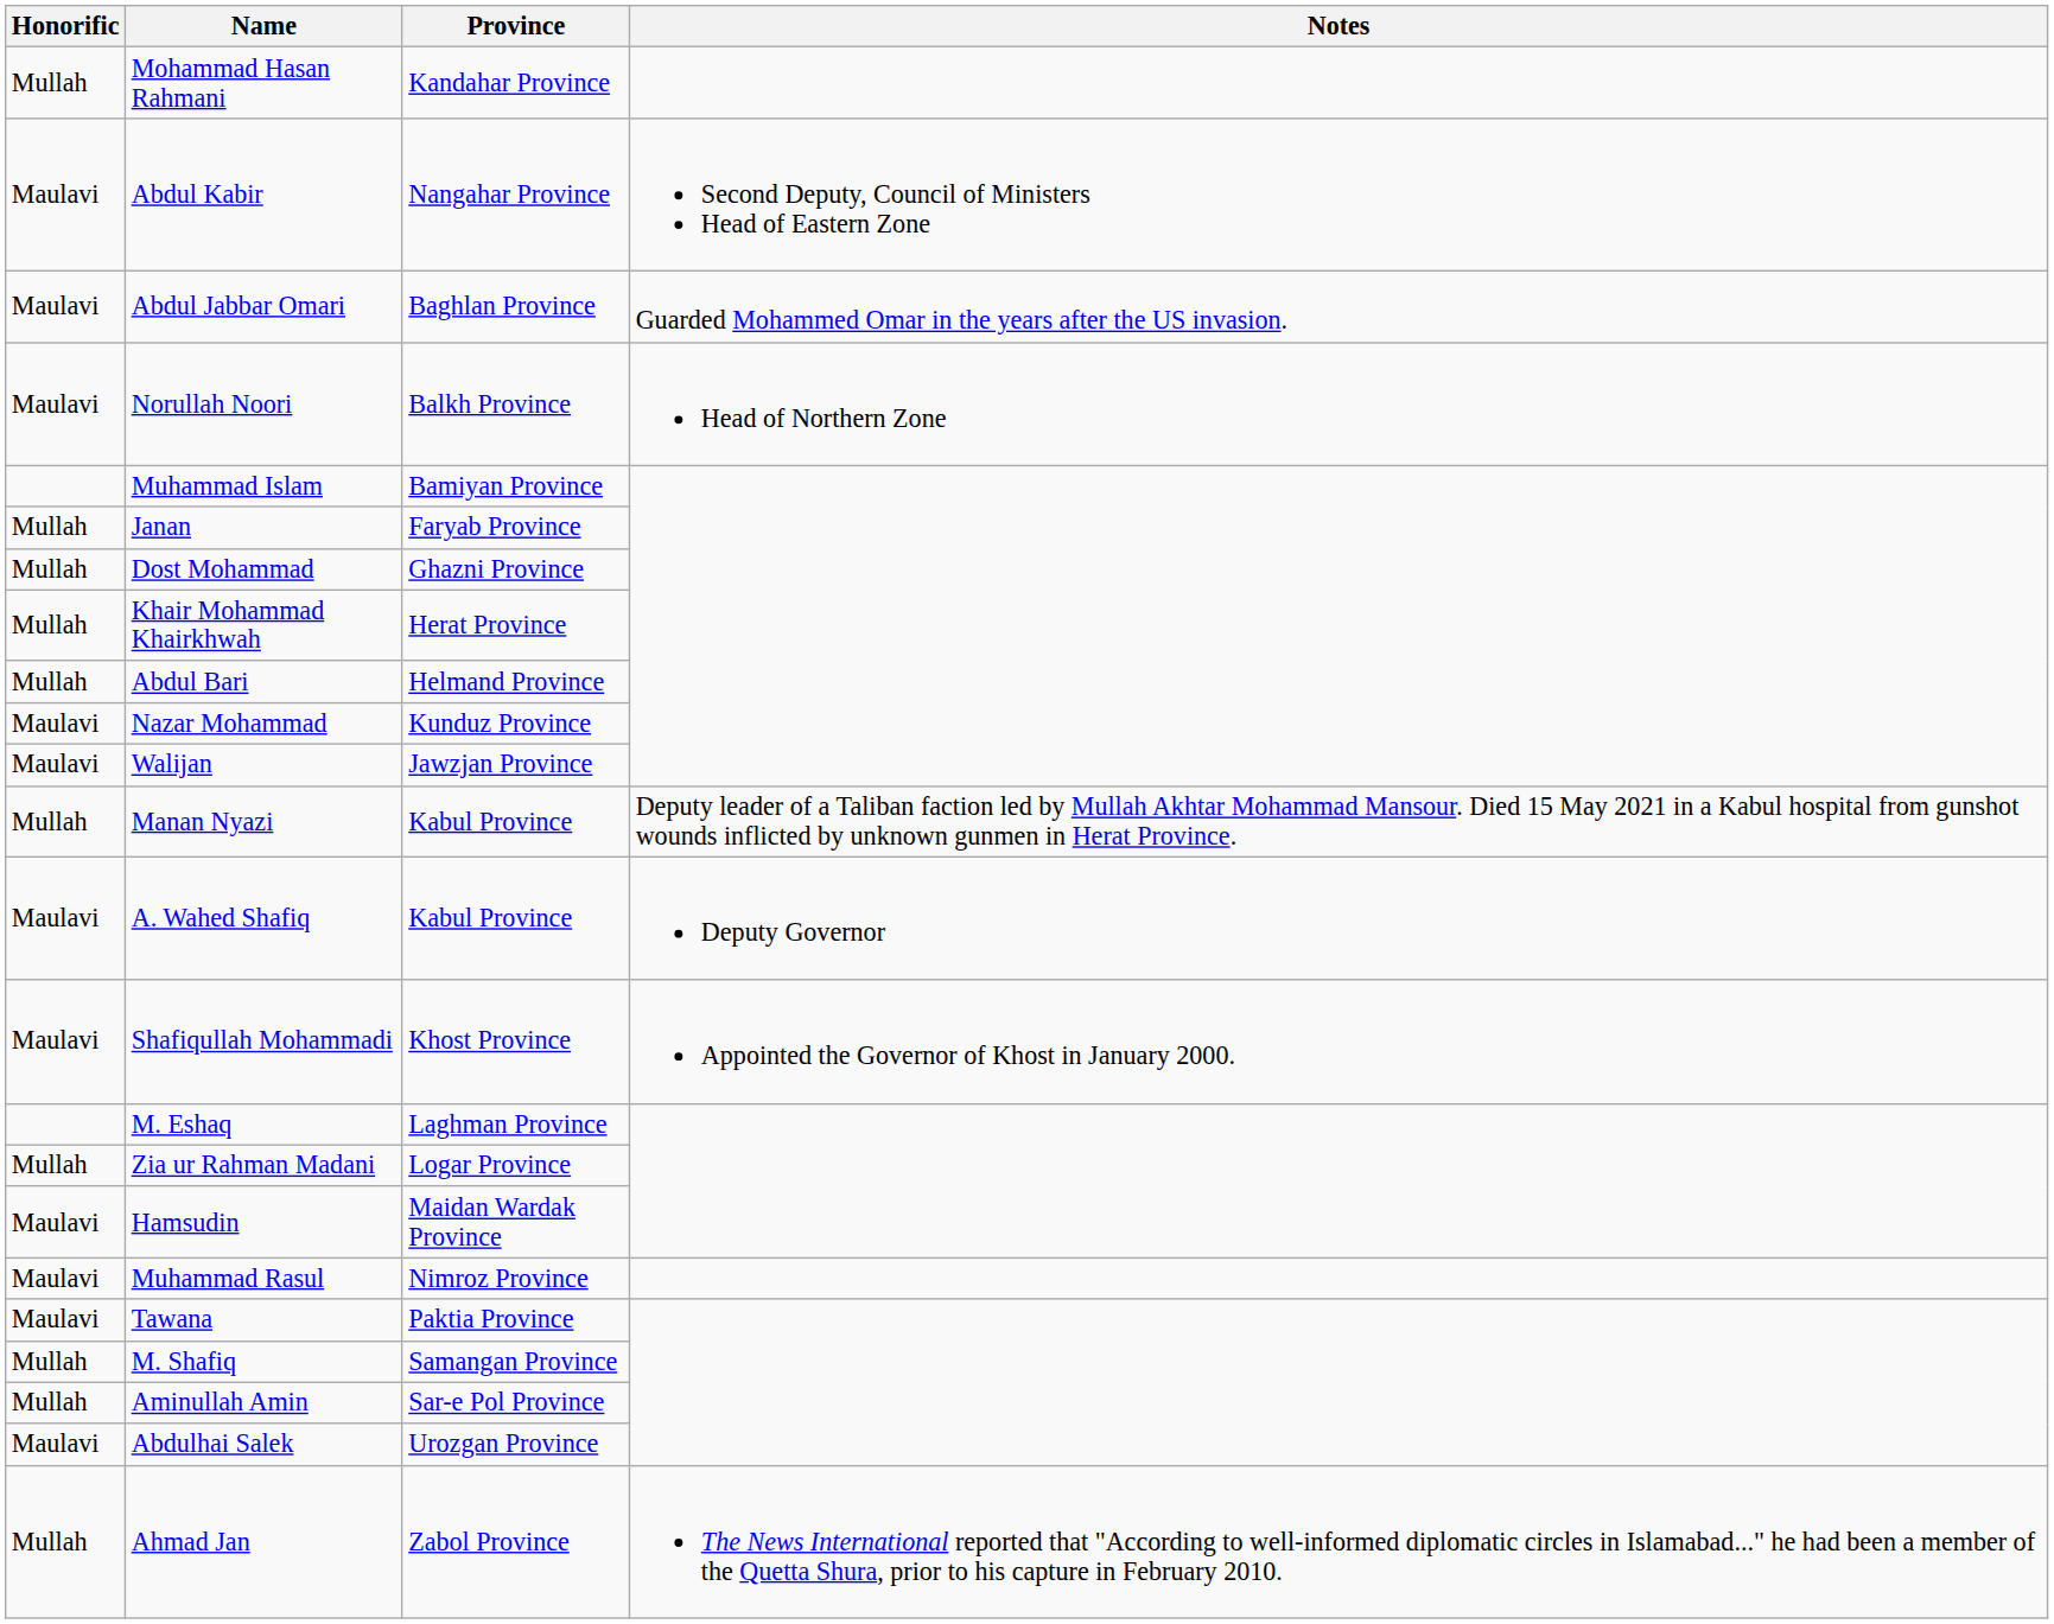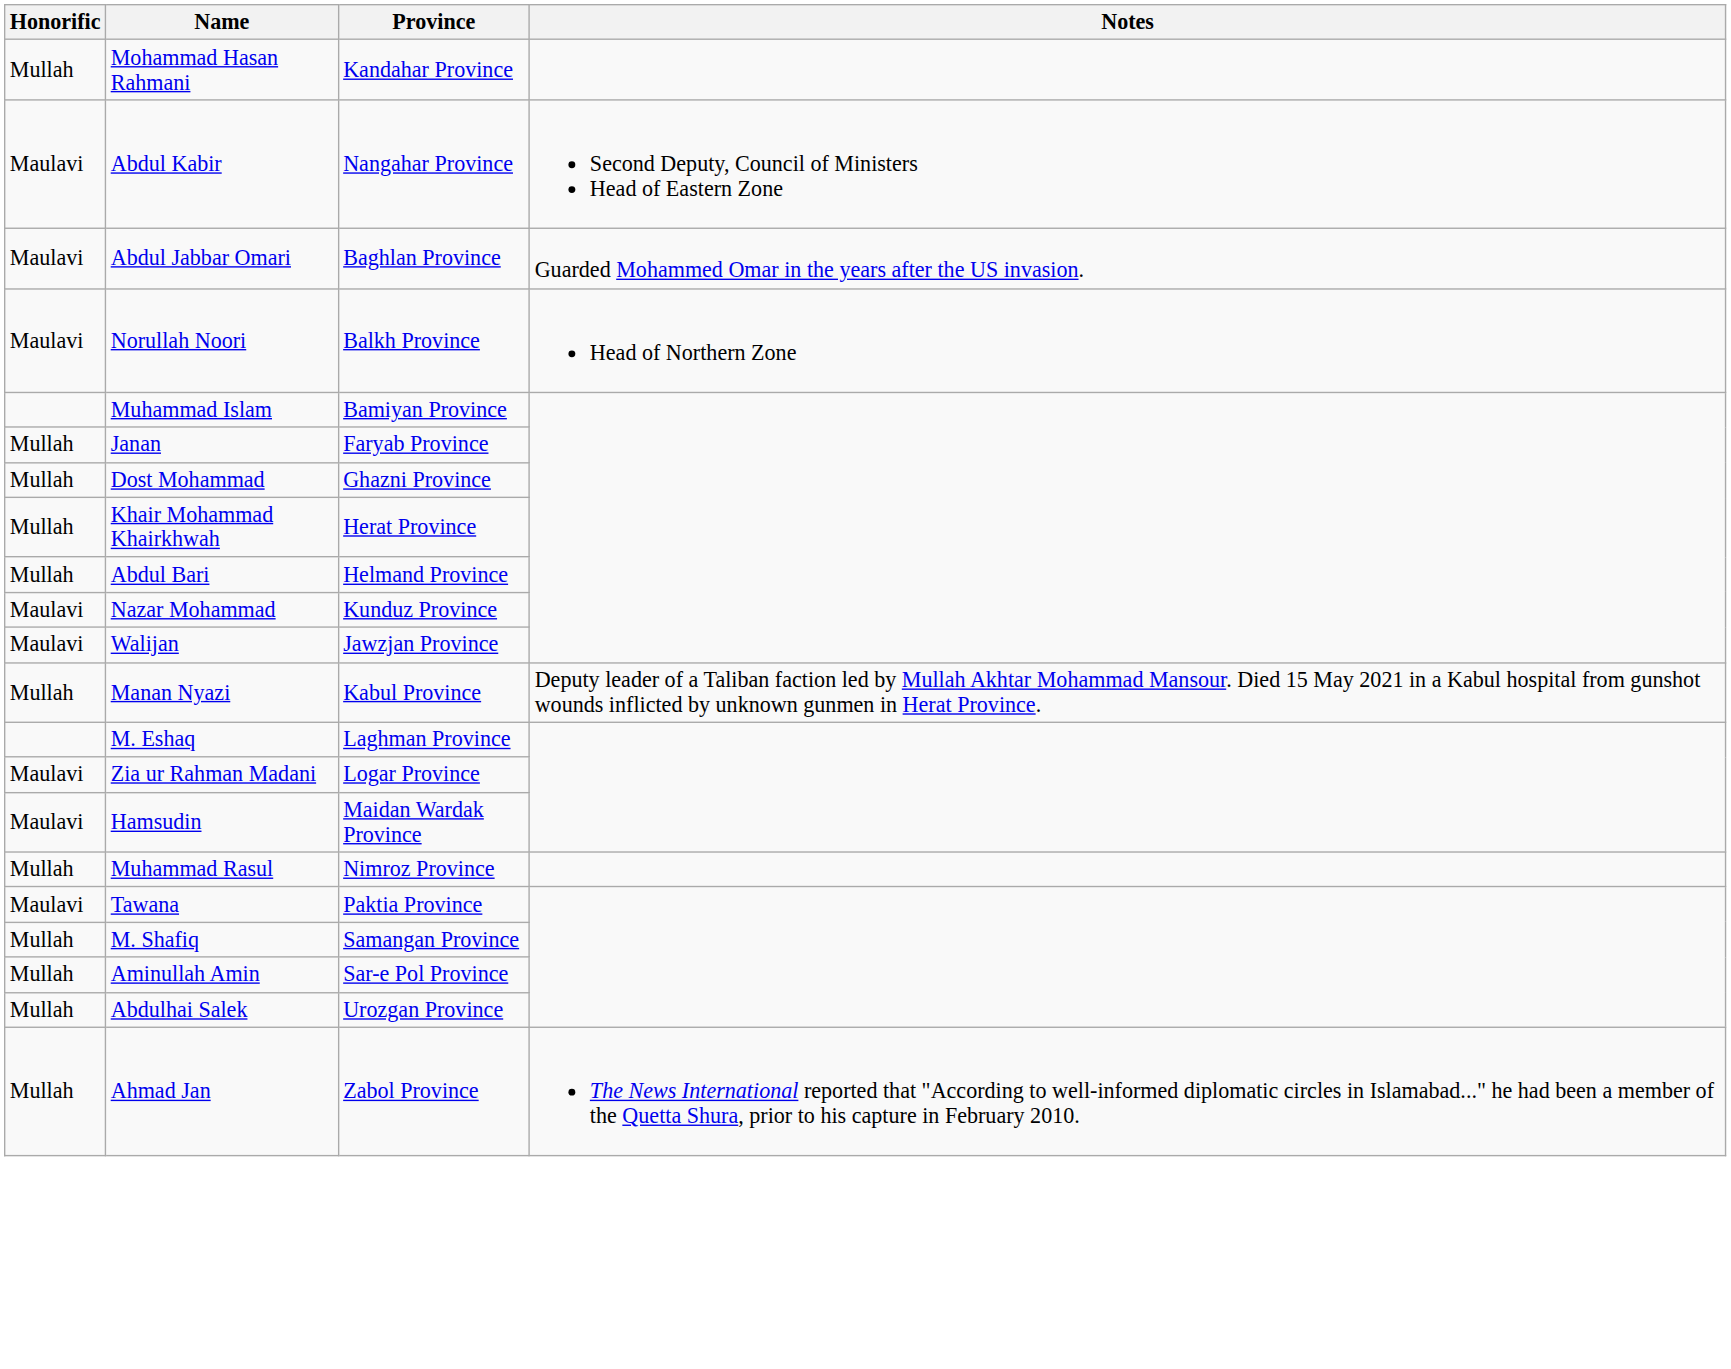- row: Maulavi | A. Wahed Shafiq | Kabul Province | Deputy Governor
- row: Maulavi | Shafiqullah Mohammadi | Khost Province | Appointed the Governor of Khost in January 2000.
Zia ur Rahman Madani | Honorific: Mullah -> Maulavi
Muhammad Rasul | Honorific: Maulavi -> Mullah
Abdulhai Salek | Honorific: Maulavi -> Mullah
